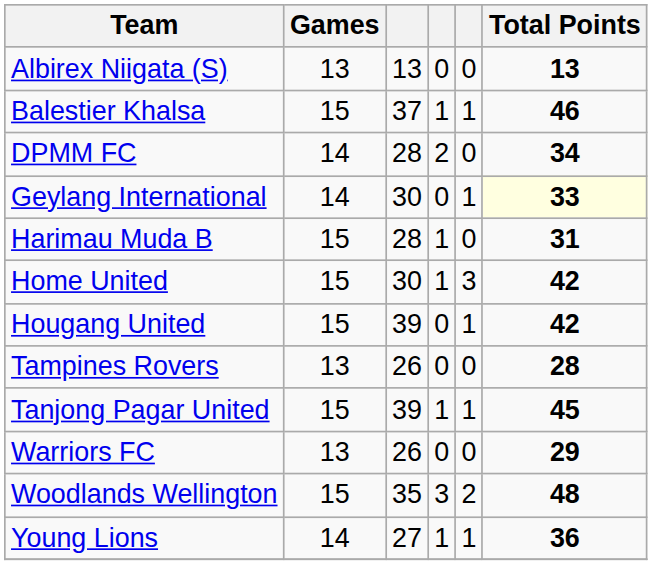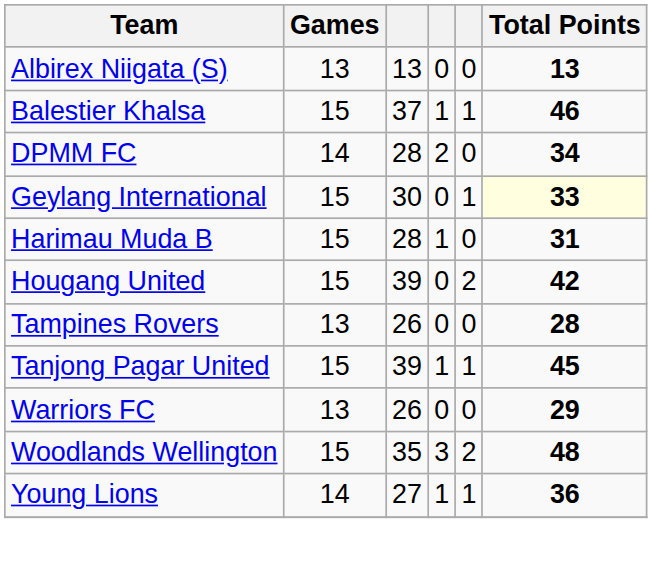Geylang International | Games: 14 -> 15
- row: Home United | 15 | 30 | 1 | 3 | 42
Hougang United | column 5: 1 -> 2
